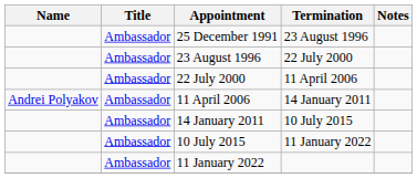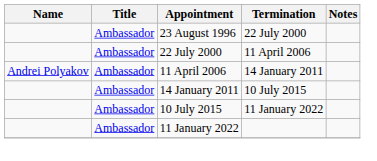- row: Ambassador | 25 December 1991 | 23 August 1996
